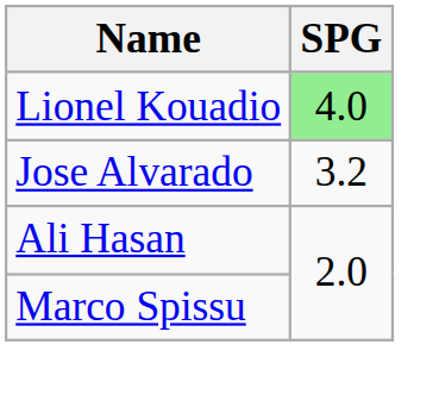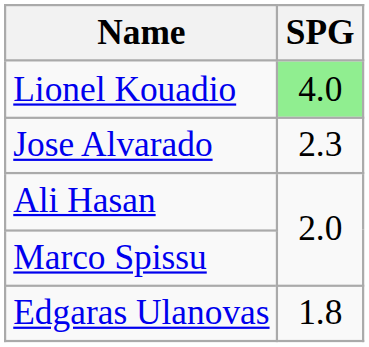Jose Alvarado | SPG: 3.2 -> 2.3
+ row: Edgaras Ulanovas | 1.8
